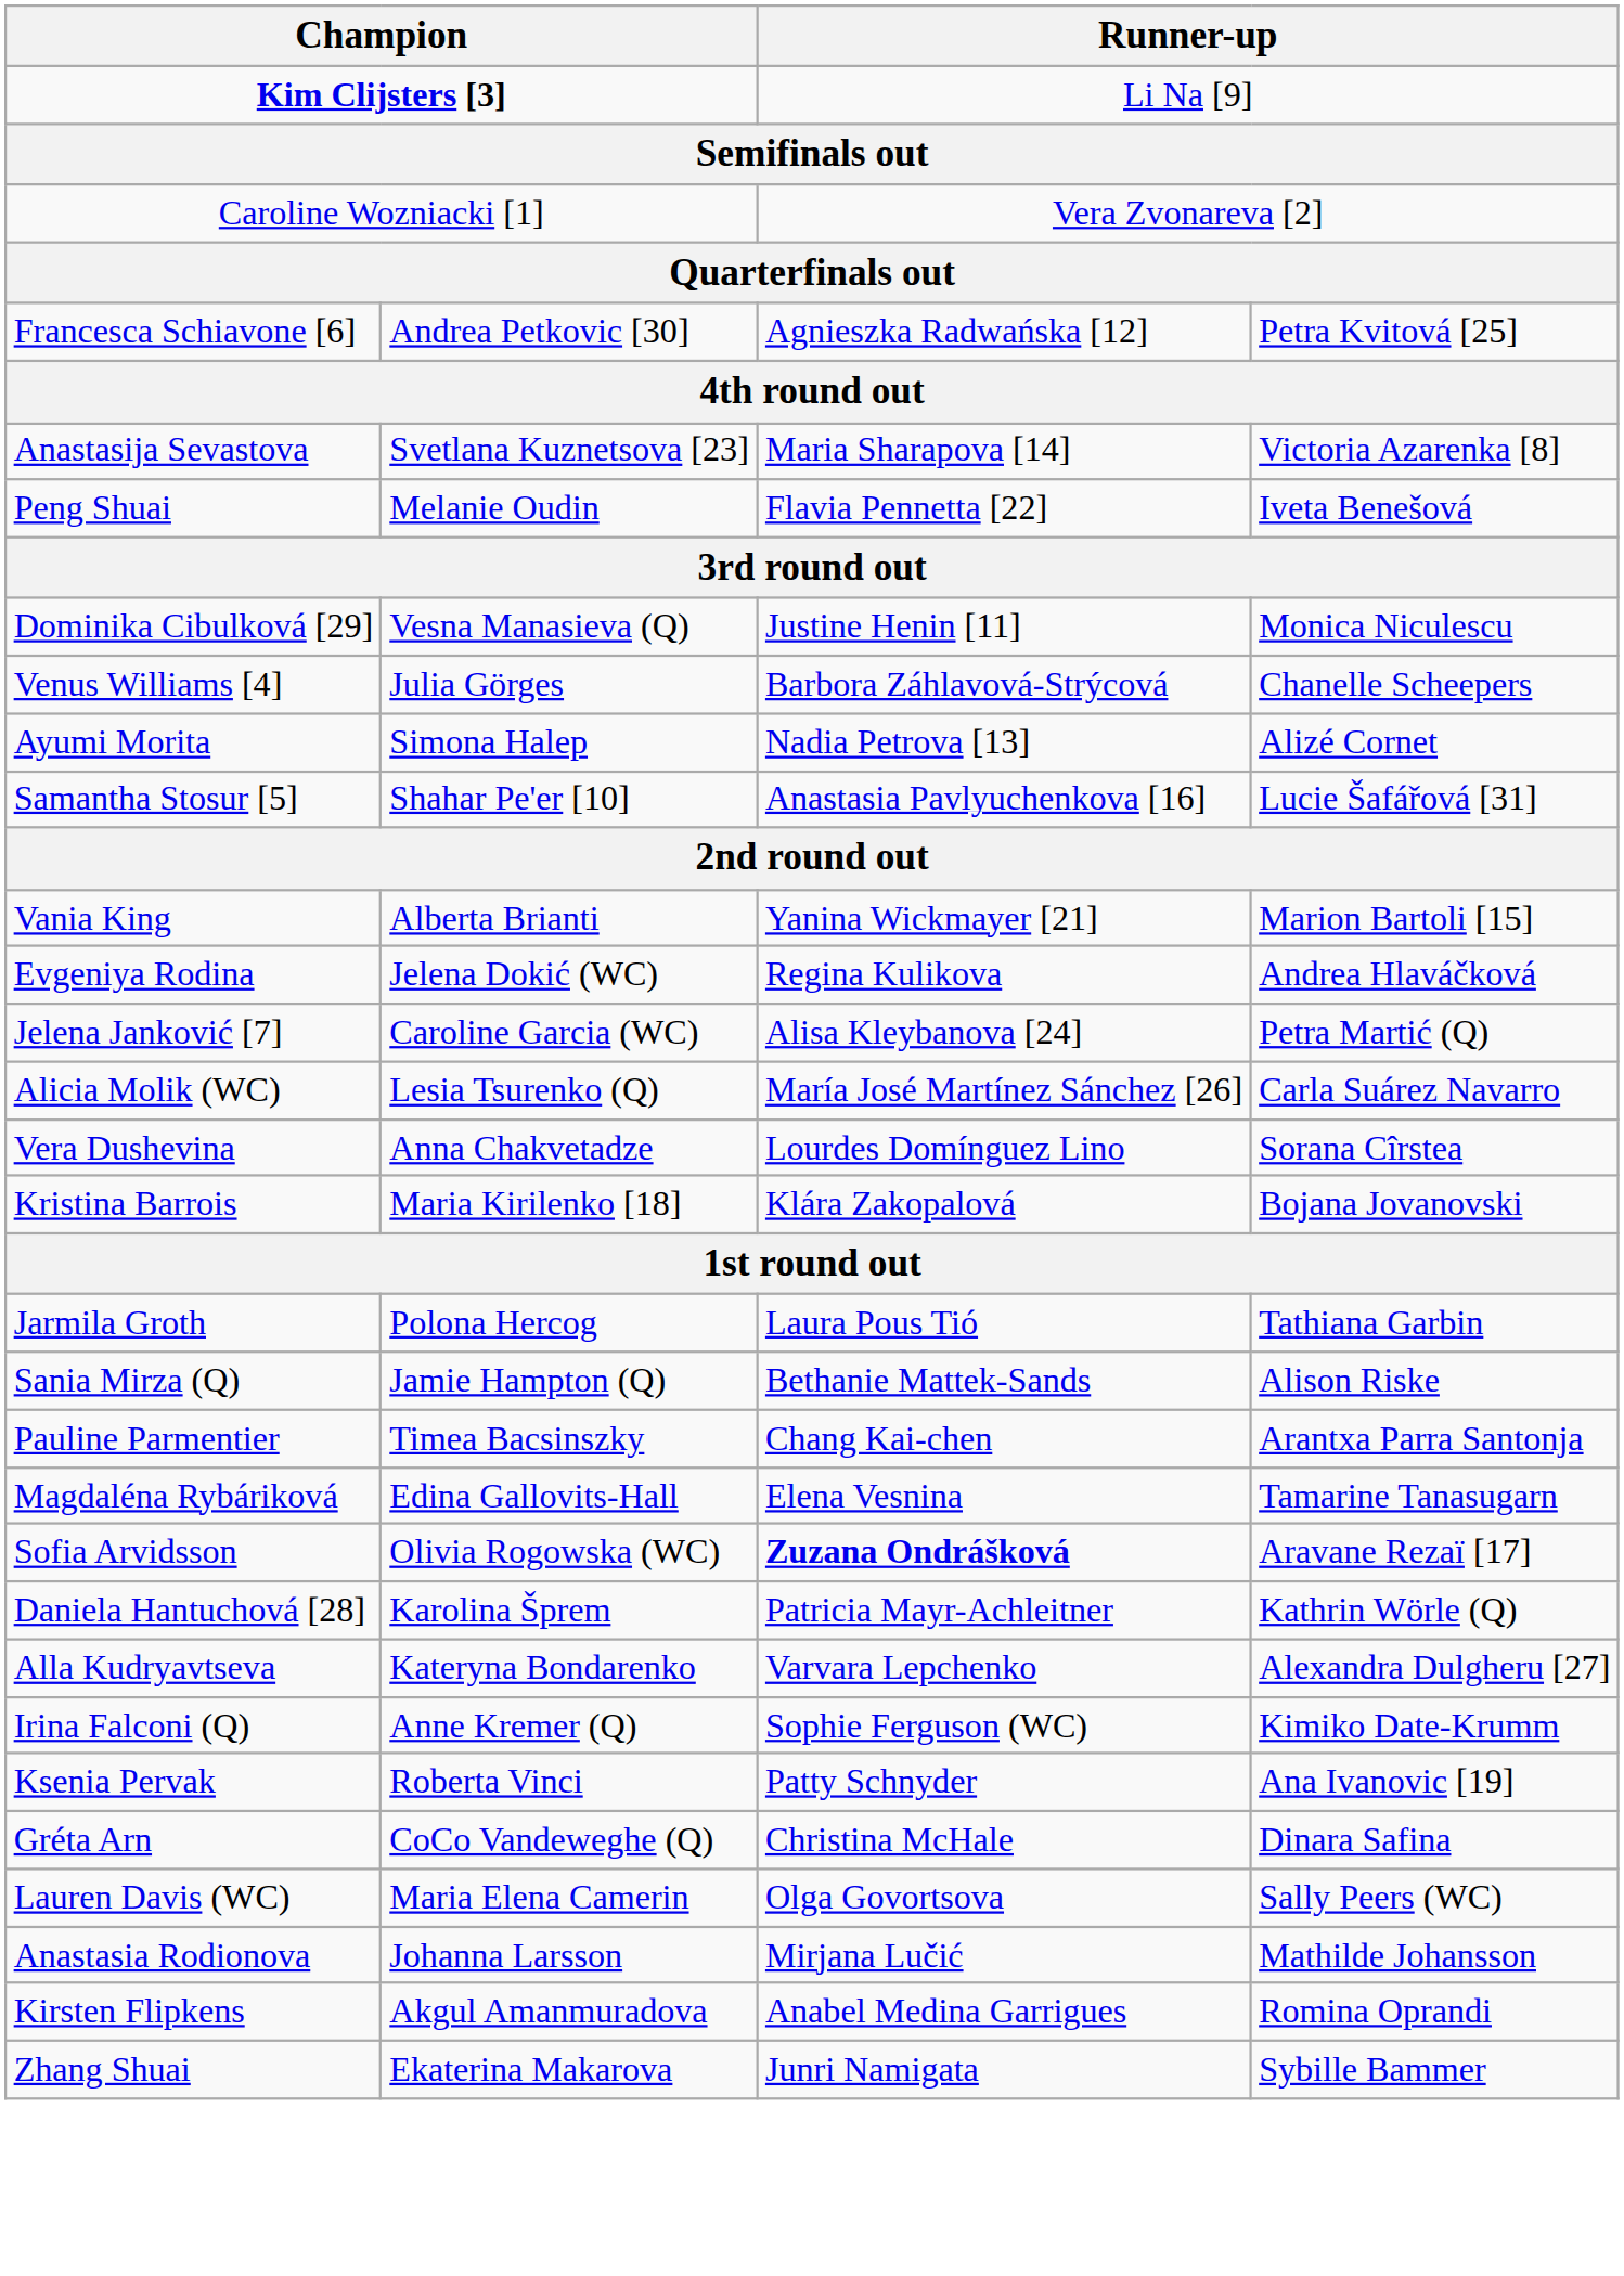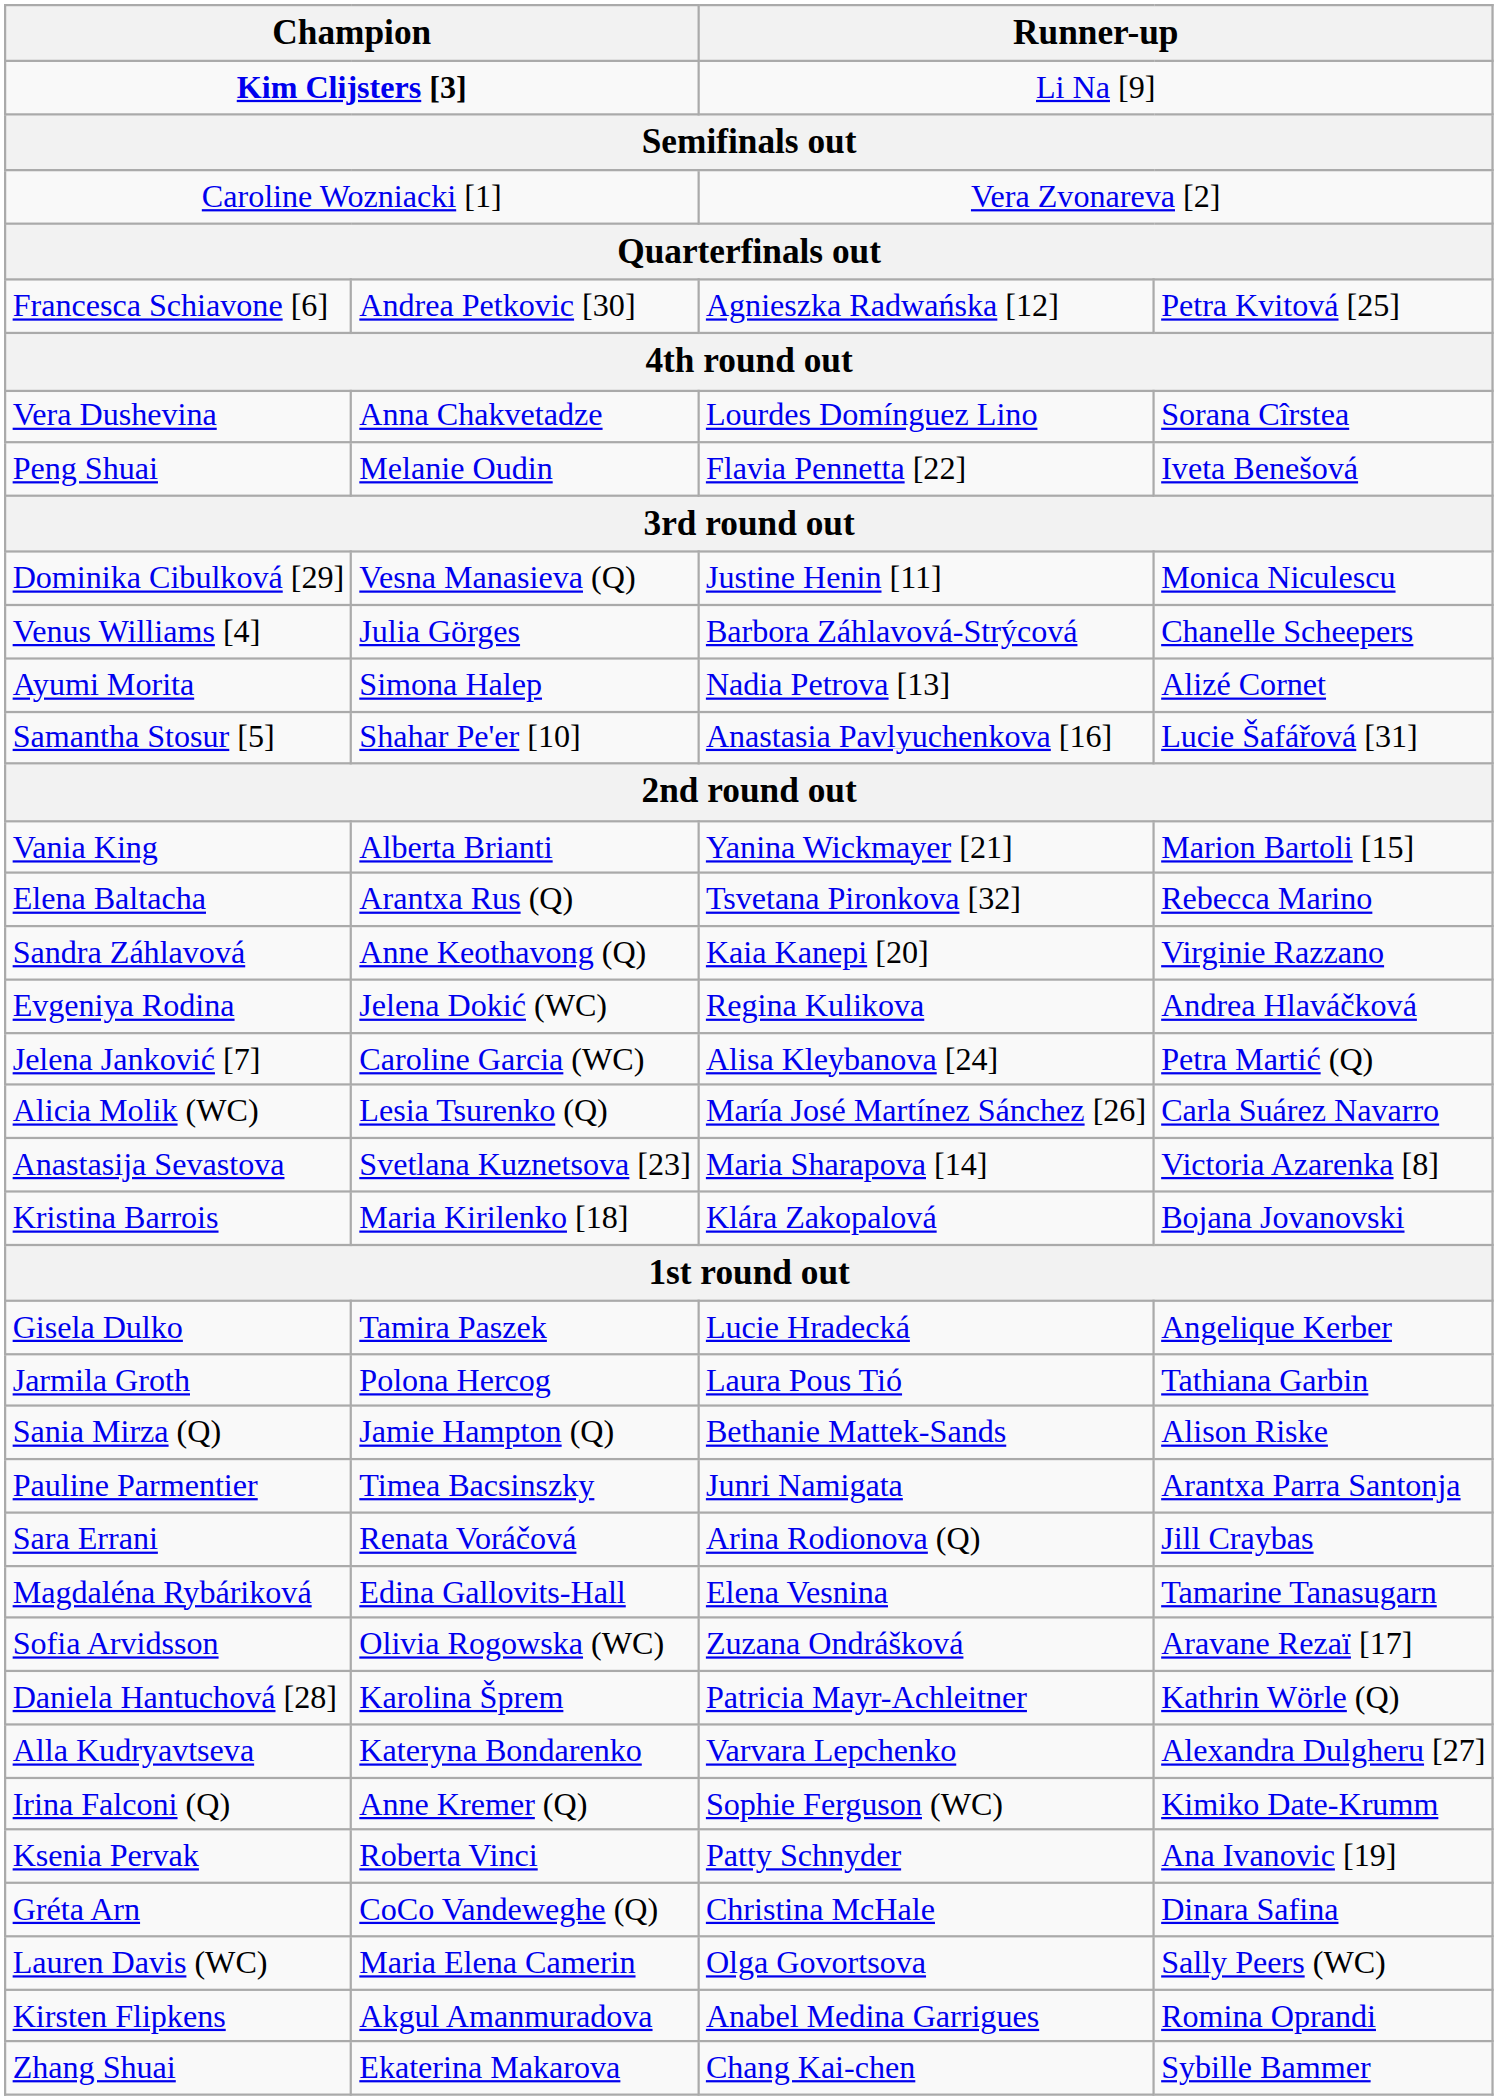rows swapped: Anastasija Sevastova <-> Vera Dushevina
+ row: Elena Baltacha | Arantxa Rus (Q) | Tsvetana Pironkova [32] | Rebecca Marino
+ row: Sandra Záhlavová | Anne Keothavong (Q) | Kaia Kanepi [20] | Virginie Razzano
+ row: Gisela Dulko | Tamira Paszek | Lucie Hradecká | Angelique Kerber
Pauline Parmentier | column 3: Chang Kai-chen -> Junri Namigata
+ row: Sara Errani | Renata Voráčová | Arina Rodionova (Q) | Jill Craybas
Sofia Arvidsson | column 3: bold -> normal
- row: Anastasia Rodionova | Johanna Larsson | Mirjana Lučić | Mathilde Johansson
Zhang Shuai | column 3: Junri Namigata -> Chang Kai-chen
